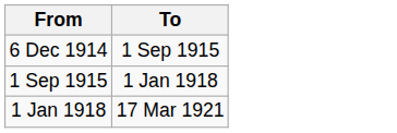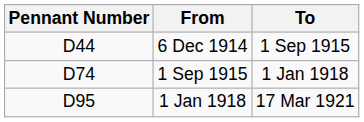+ column: Pennant Number | D44 | D74 | D95
